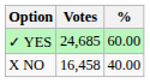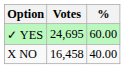✓ YES | Votes: 24,685 -> 24,695
